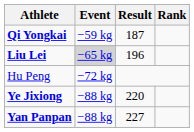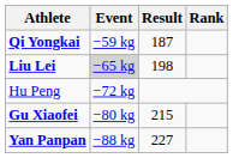Liu Lei | Result: 196 -> 198
+ row: Gu Xiaofei | −80 kg | 215
- row: Ye Jixiong | −88 kg | 220
